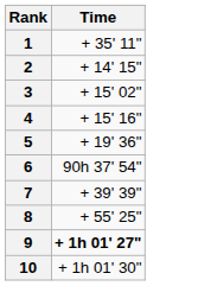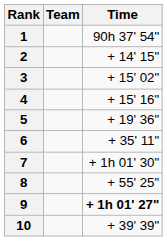+ column: Team
1 | Time: + 35' 11" -> 90h 37' 54"
6 | Time: 90h 37' 54" -> + 35' 11"
7 | Time: + 39' 39" -> + 1h 01' 30"
10 | Time: + 1h 01' 30" -> + 39' 39"
